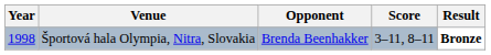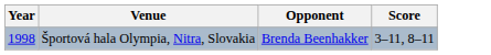- column: Result | Bronze
